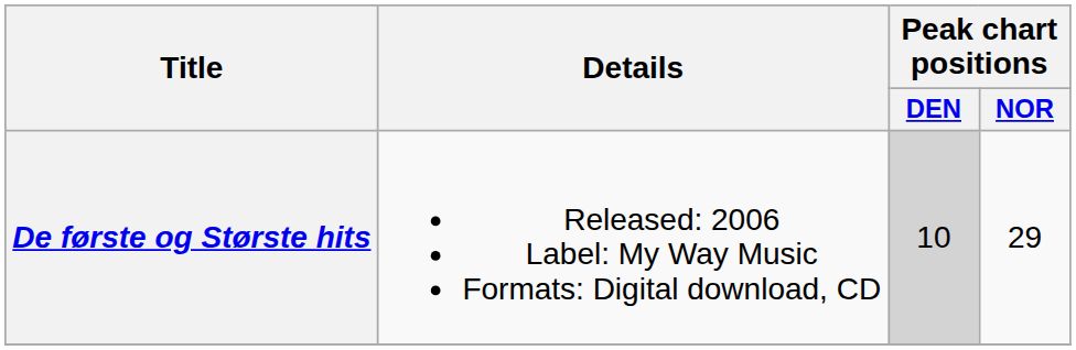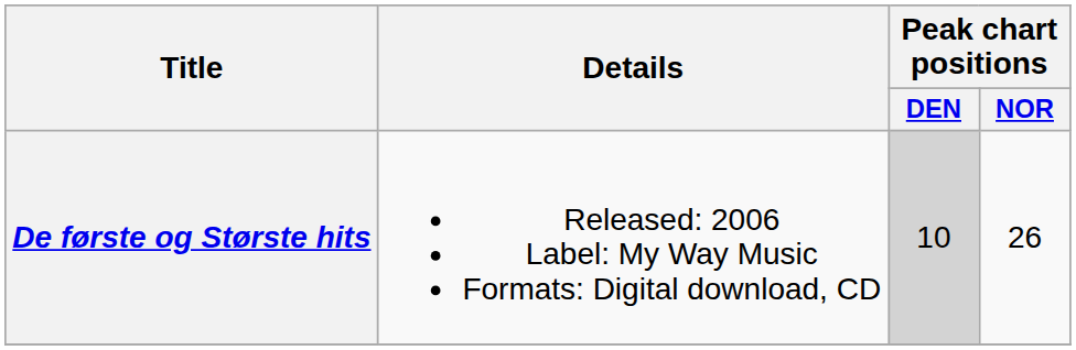De første og Største hits | Peak chart positions / NOR: 29 -> 26
